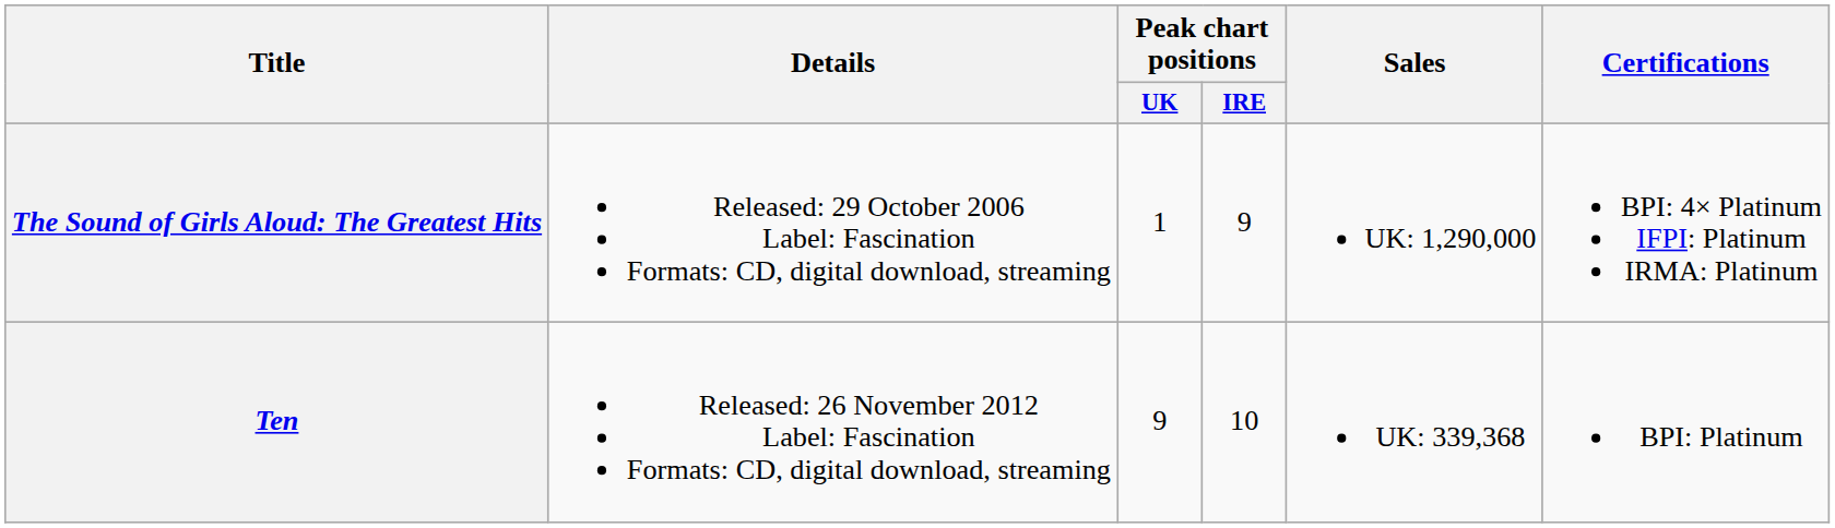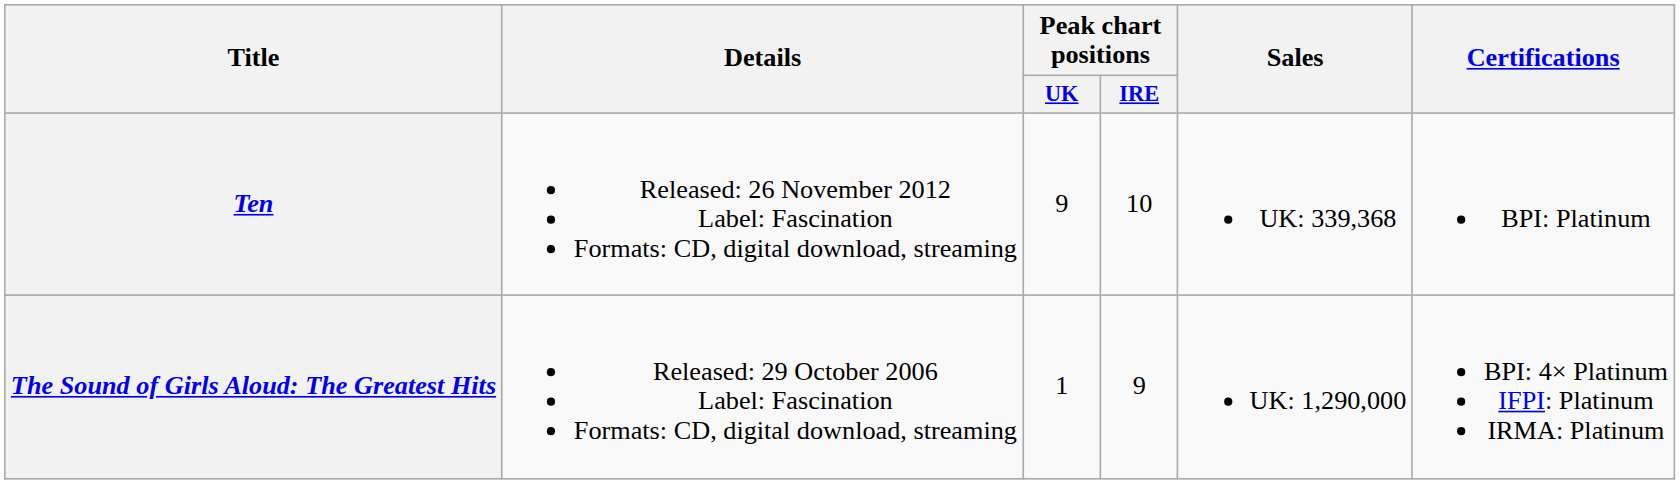rows swapped: The Sound of Girls Aloud: The Greatest Hits <-> Ten
